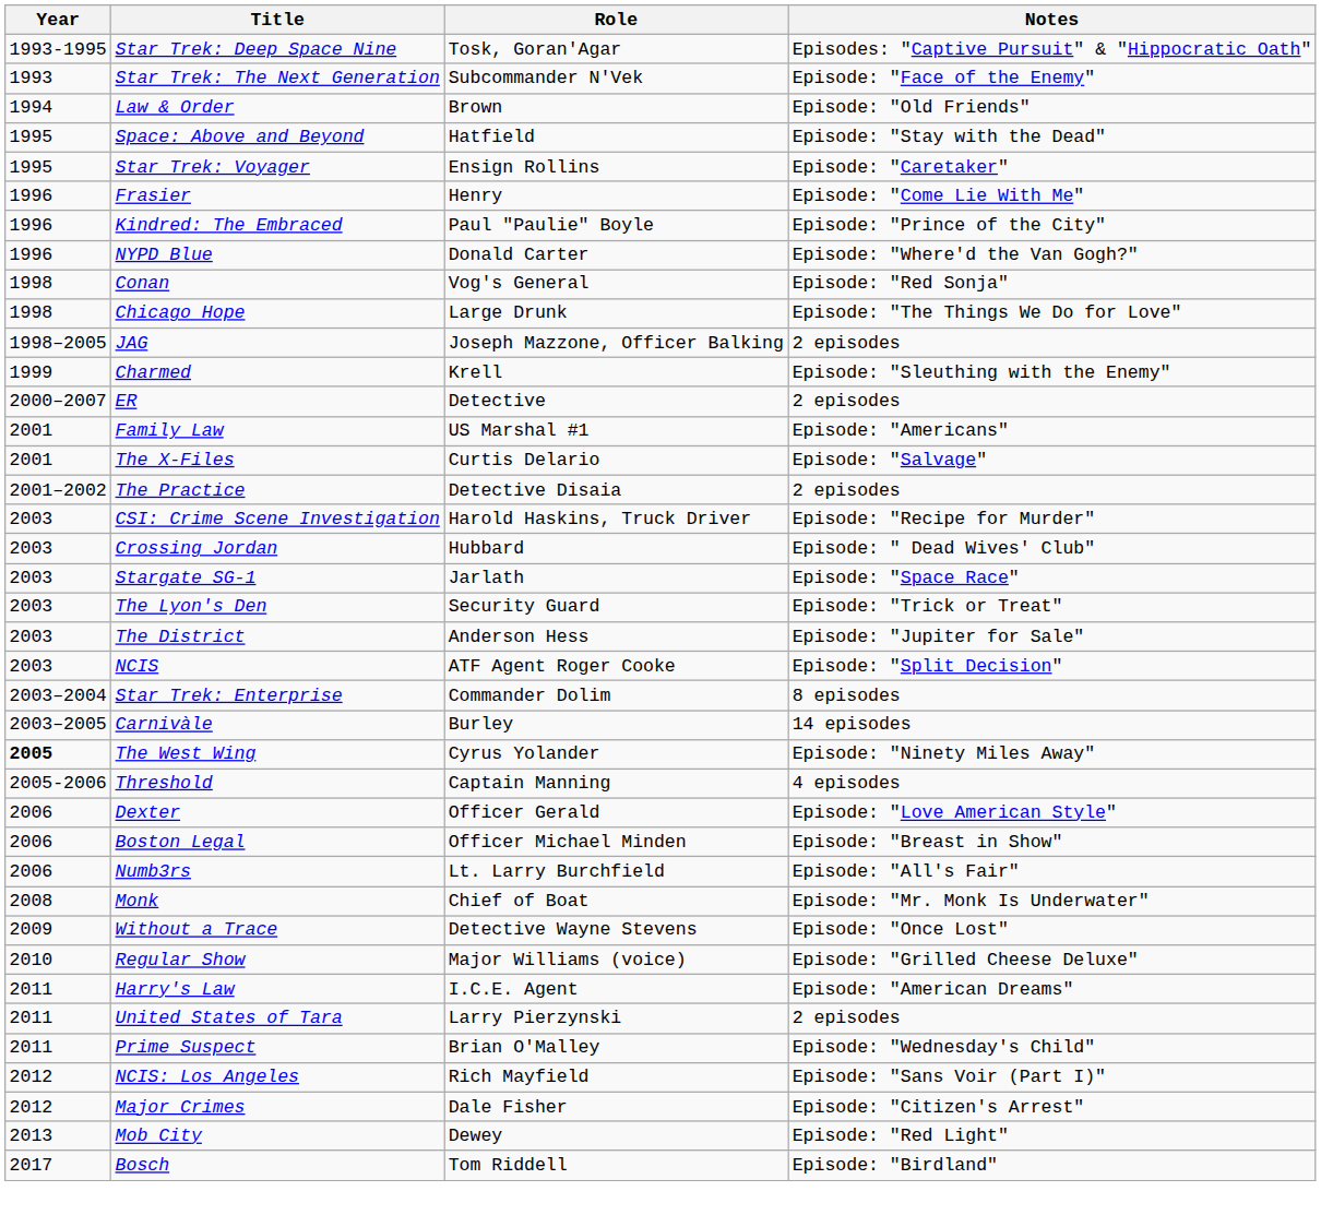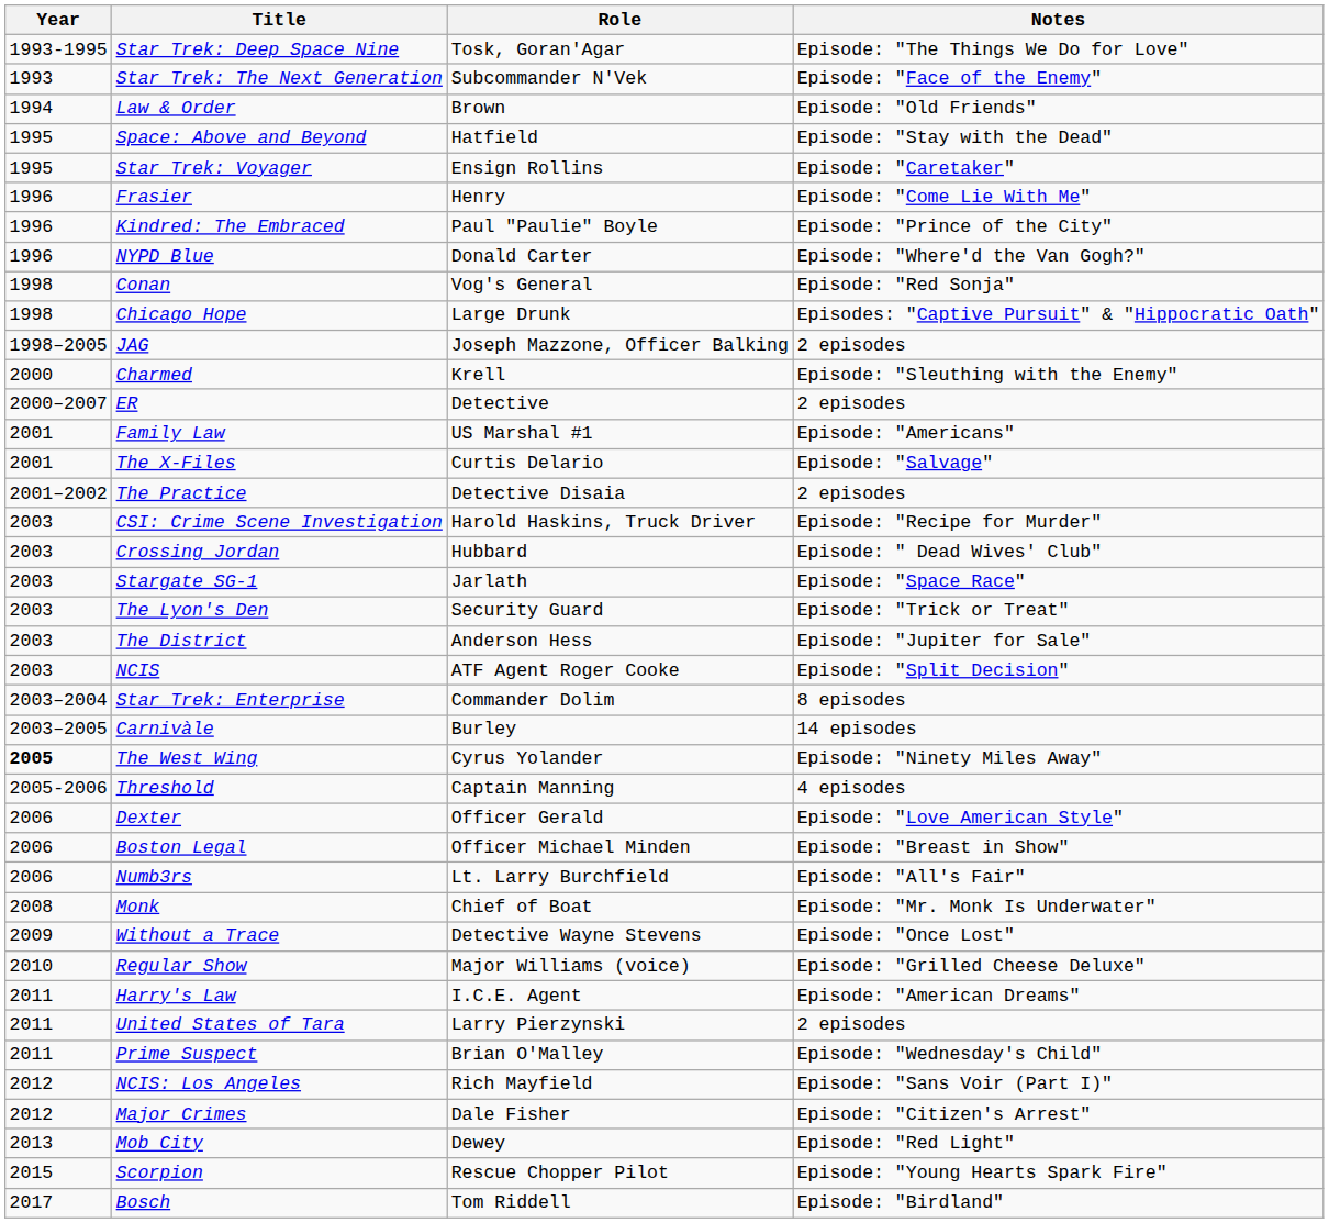Star Trek: Deep Space Nine | Notes: Episodes: "Captive Pursuit" & "Hippocratic Oath" -> Episode: "The Things We Do for Love"
Chicago Hope | Notes: Episode: "The Things We Do for Love" -> Episodes: "Captive Pursuit" & "Hippocratic Oath"
Charmed | Year: 1999 -> 2000
+ row: 2015 | Scorpion | Rescue Chopper Pilot | Episode: "Young Hearts Spark Fire"
